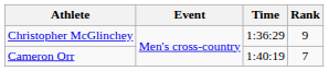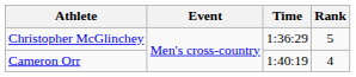Christopher McGlinchey | Rank: 9 -> 5
Cameron Orr | Rank: 7 -> 4
